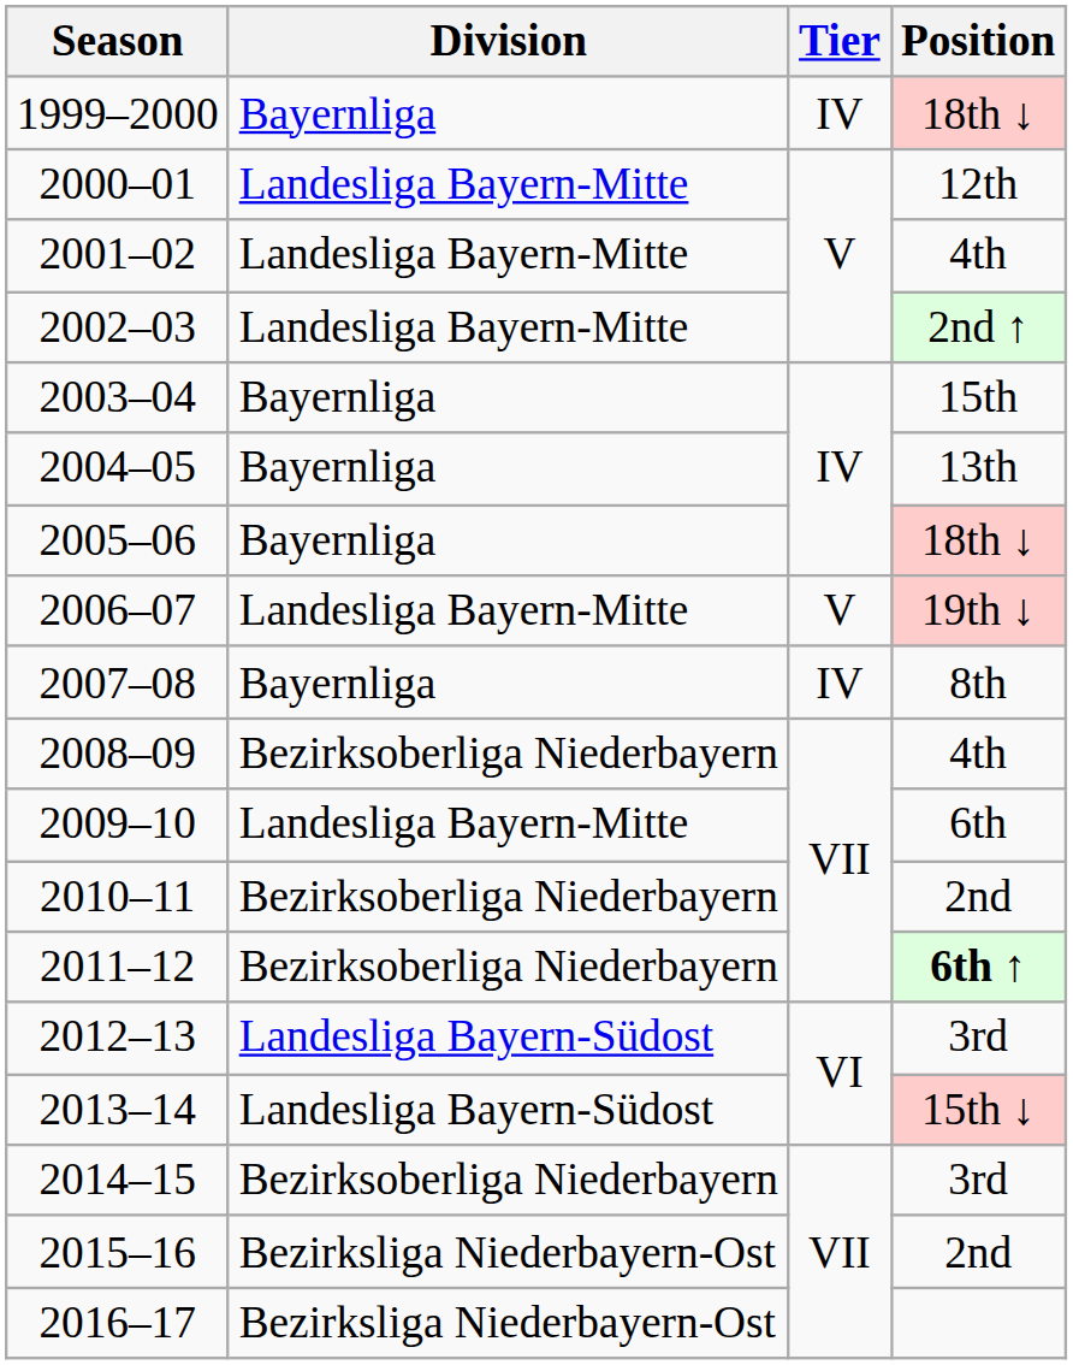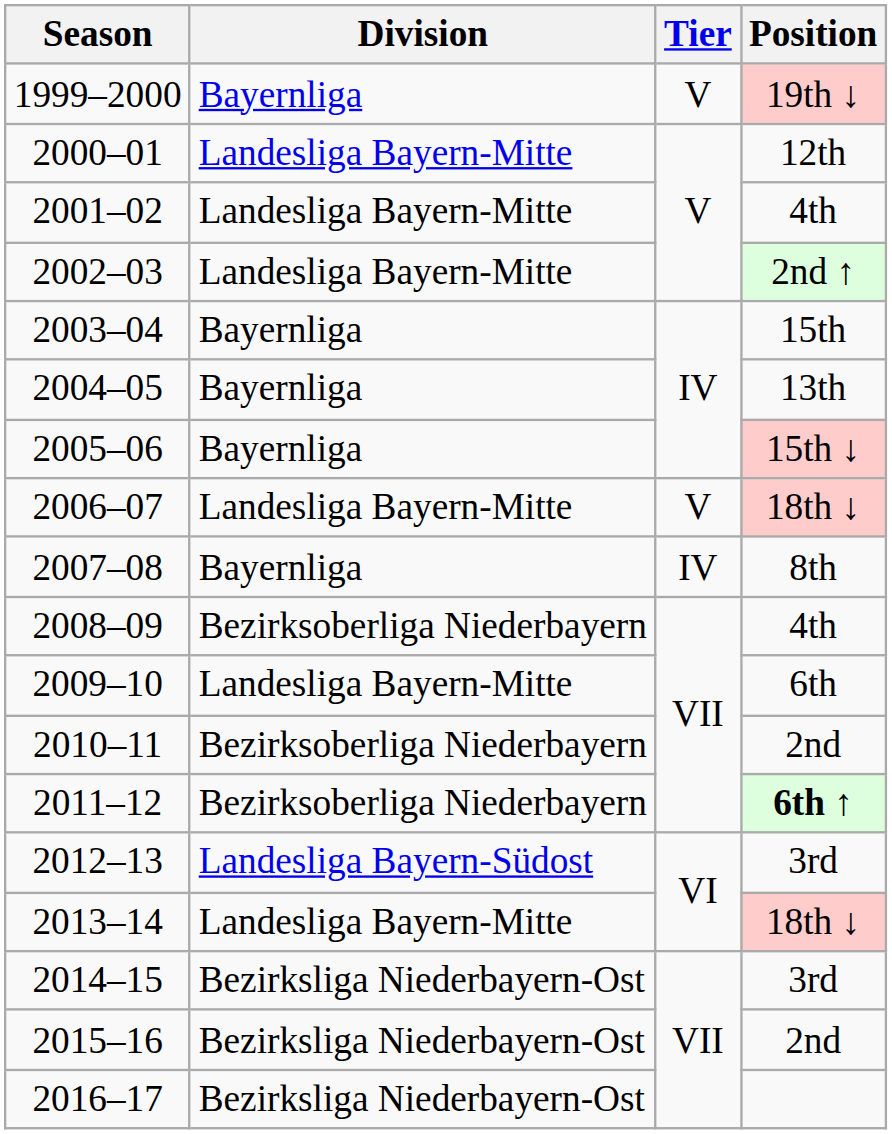1999–2000 | Tier: IV -> V
1999–2000 | Position: 18th ↓ -> 19th ↓
2005–06 | Position: 18th ↓ -> 15th ↓
2006–07 | Position: 19th ↓ -> 18th ↓
2013–14 | Division: Landesliga Bayern-Südost -> Landesliga Bayern-Mitte
2013–14 | Position: 15th ↓ -> 18th ↓
2014–15 | Division: Bezirksoberliga Niederbayern -> Bezirksliga Niederbayern-Ost
